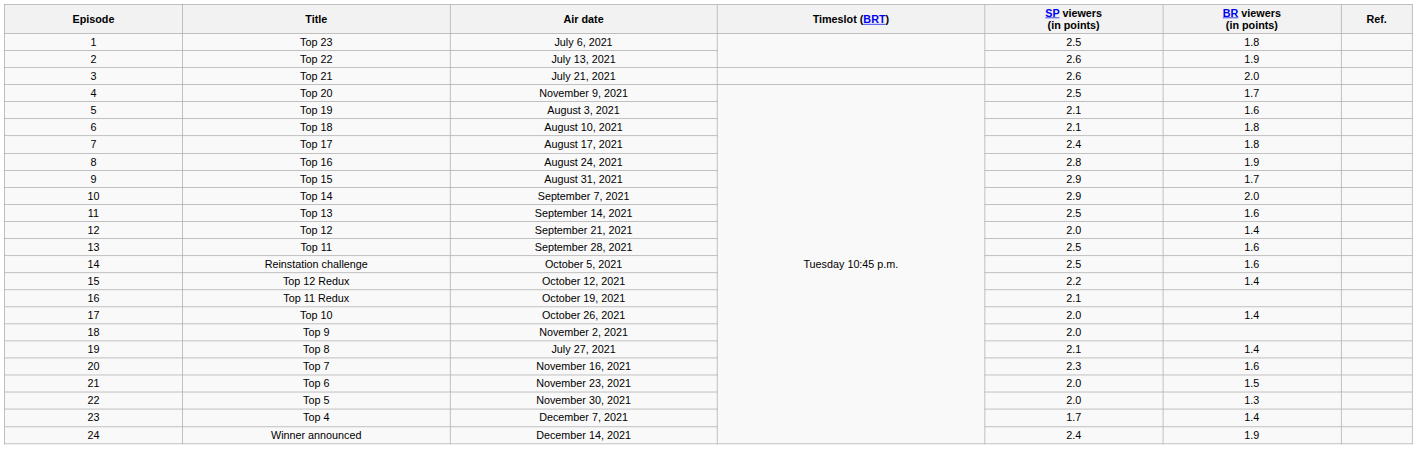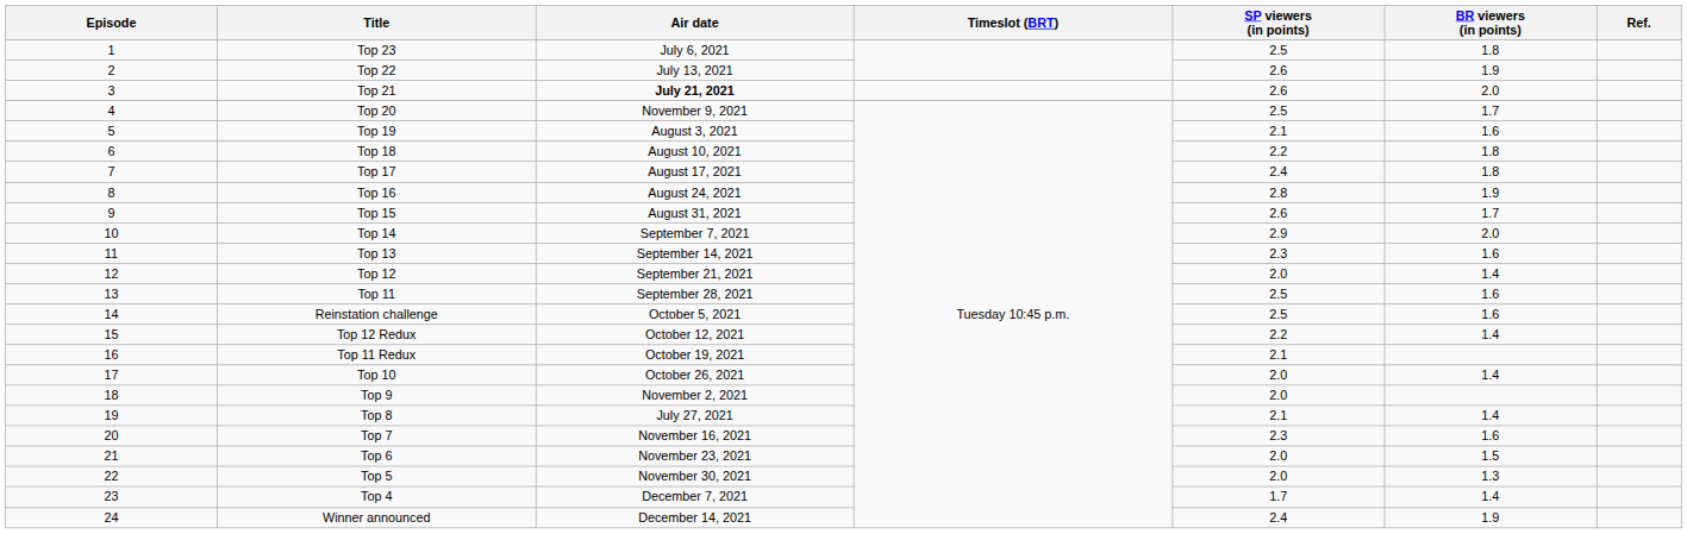Top 21 | Air date: normal -> bold
Top 18 | SP viewers (in points): 2.1 -> 2.2
Top 15 | SP viewers (in points): 2.9 -> 2.6
Top 13 | SP viewers (in points): 2.5 -> 2.3
